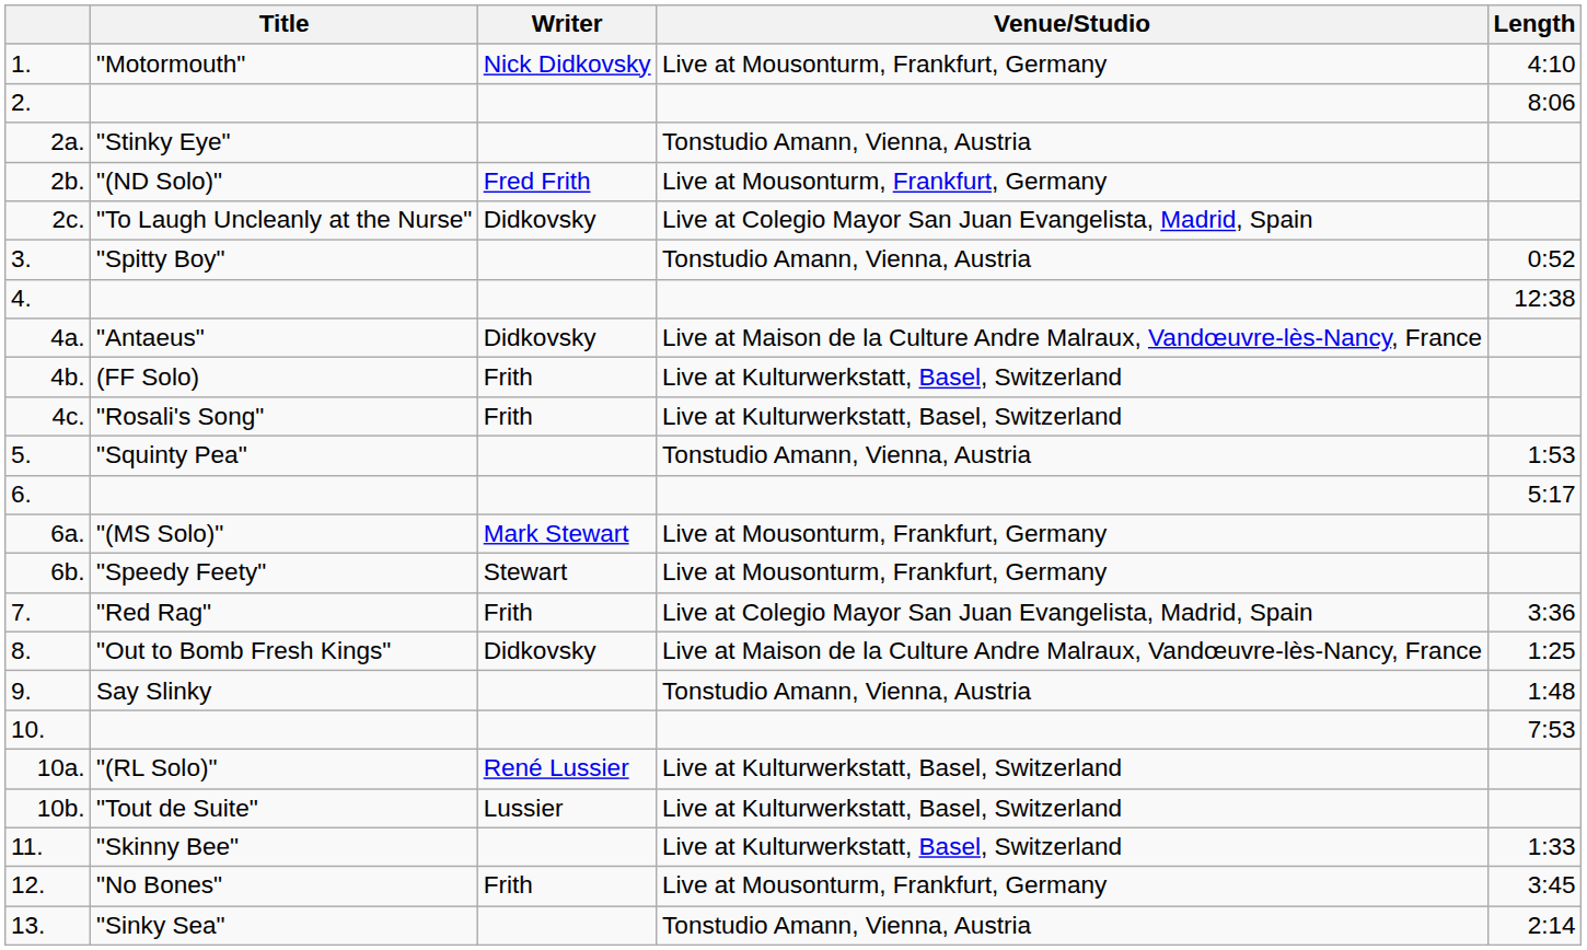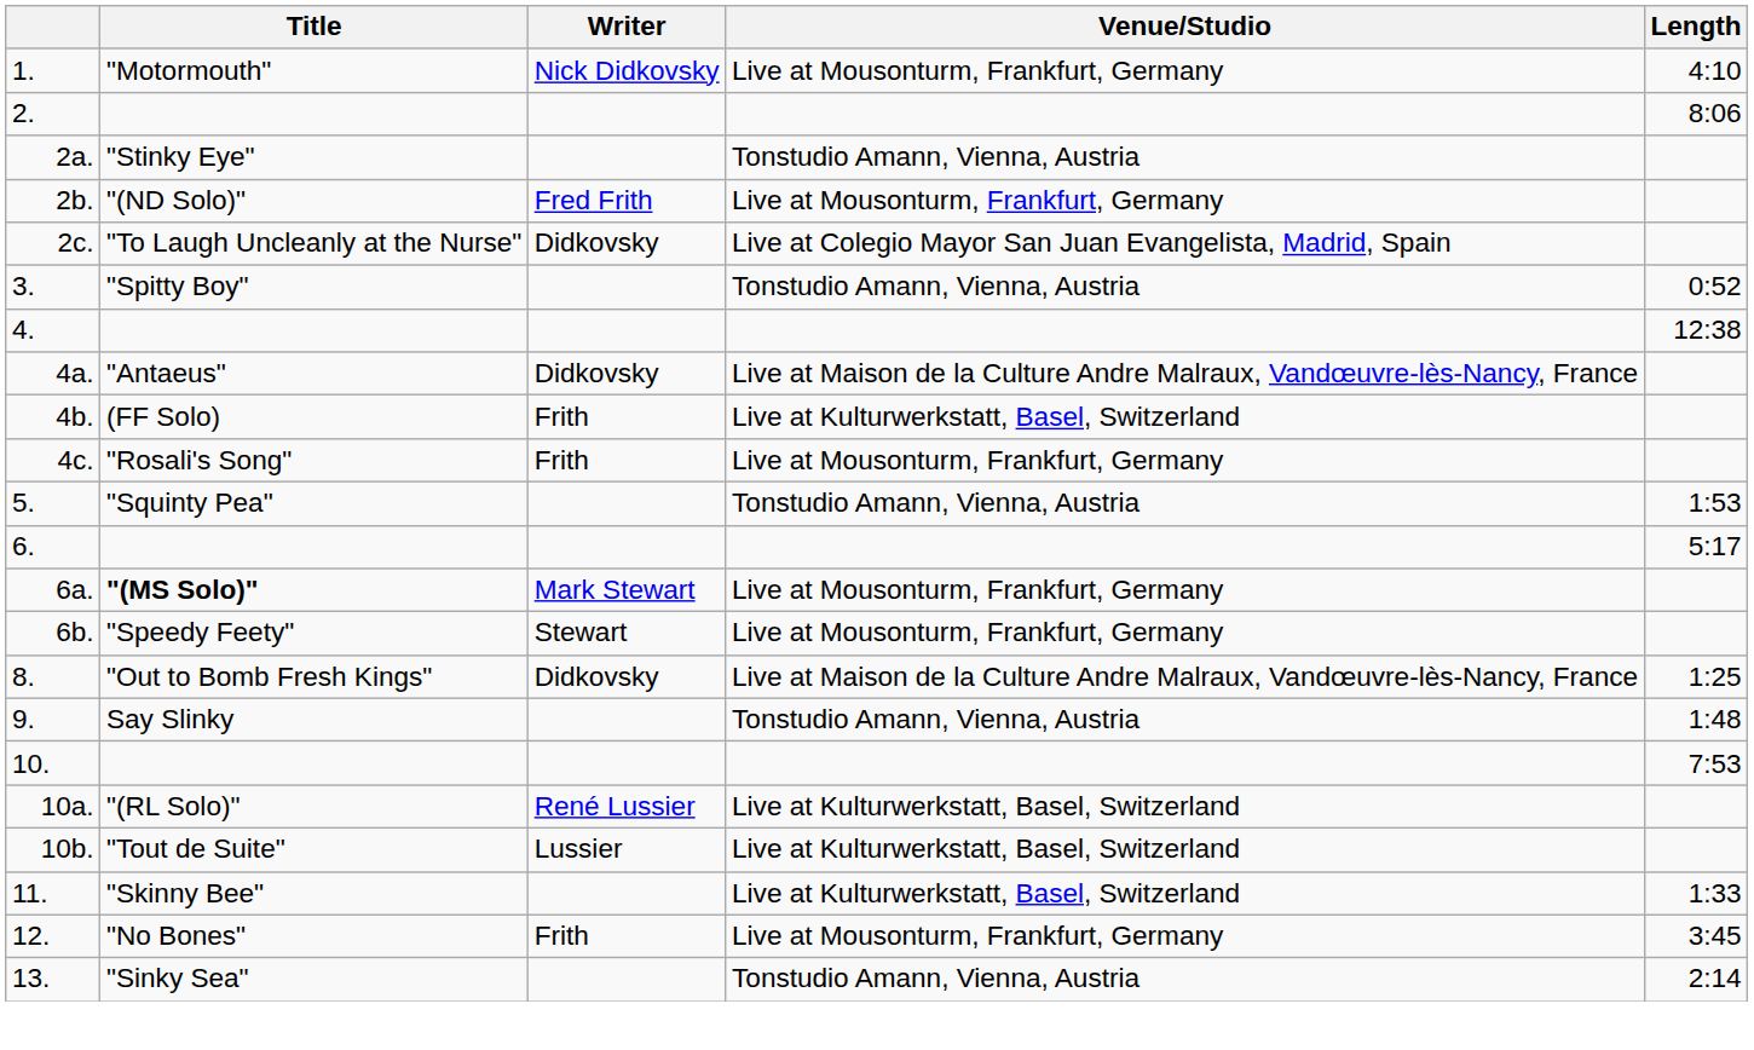4c. | Venue/Studio: Live at Kulturwerkstatt, Basel, Switzerland -> Live at Mousonturm, Frankfurt, Germany
6a. | Title: normal -> bold
- row: 7. | "Red Rag" | Frith | Live at Colegio Mayor San Juan Evangelista, Madrid, Spain | 3:36
